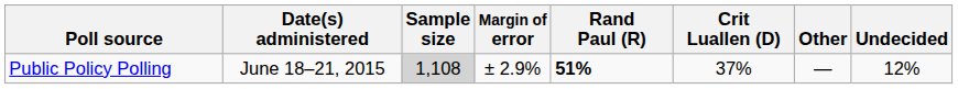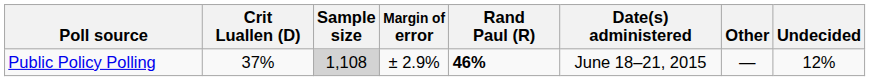columns swapped: Date(s) administered <-> Crit Luallen (D)
Public Policy Polling | Rand Paul (R): 51% -> 46%
